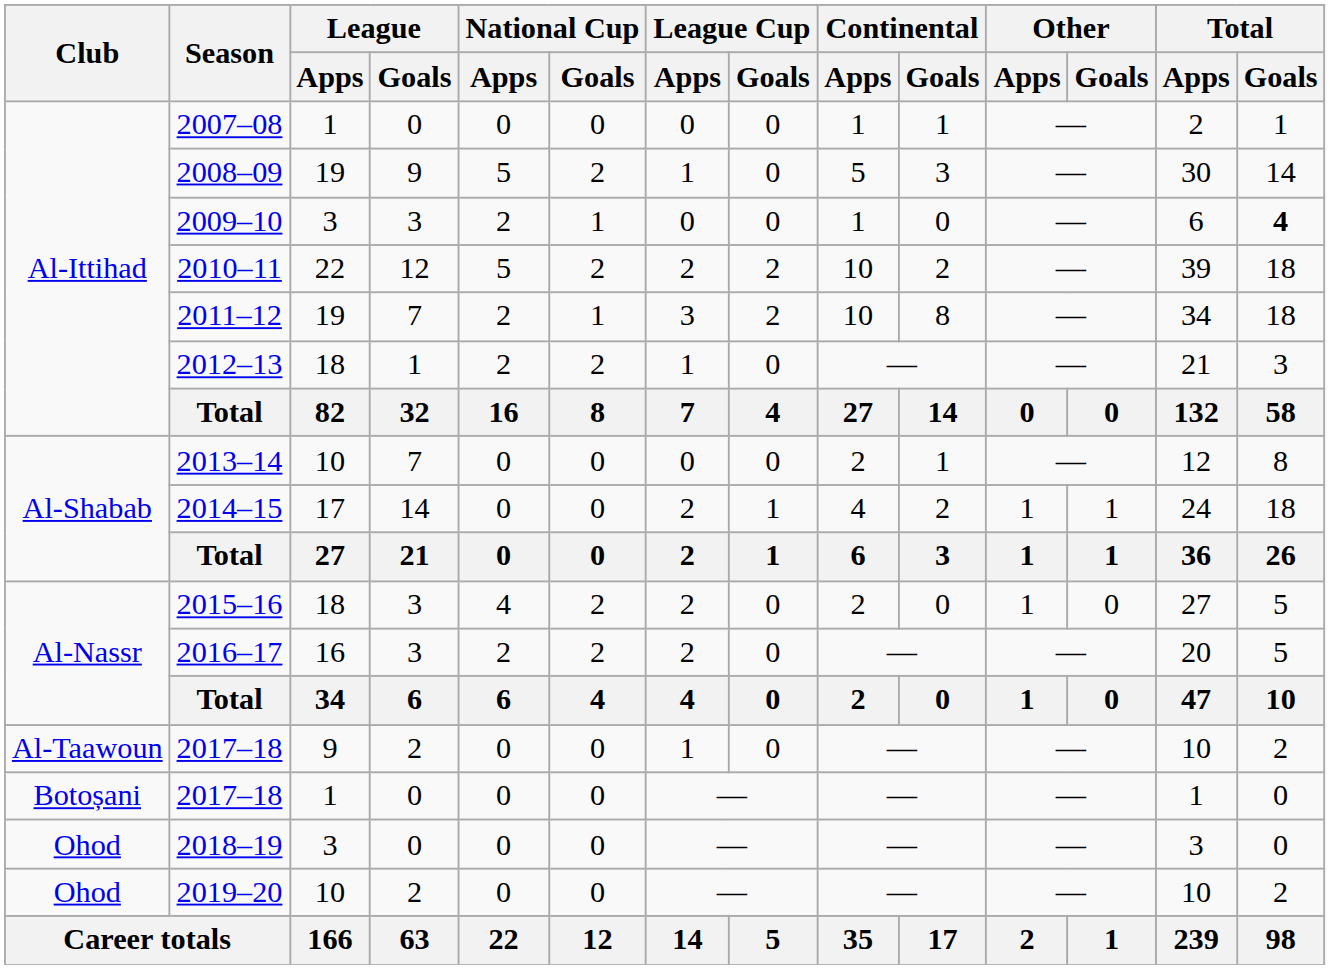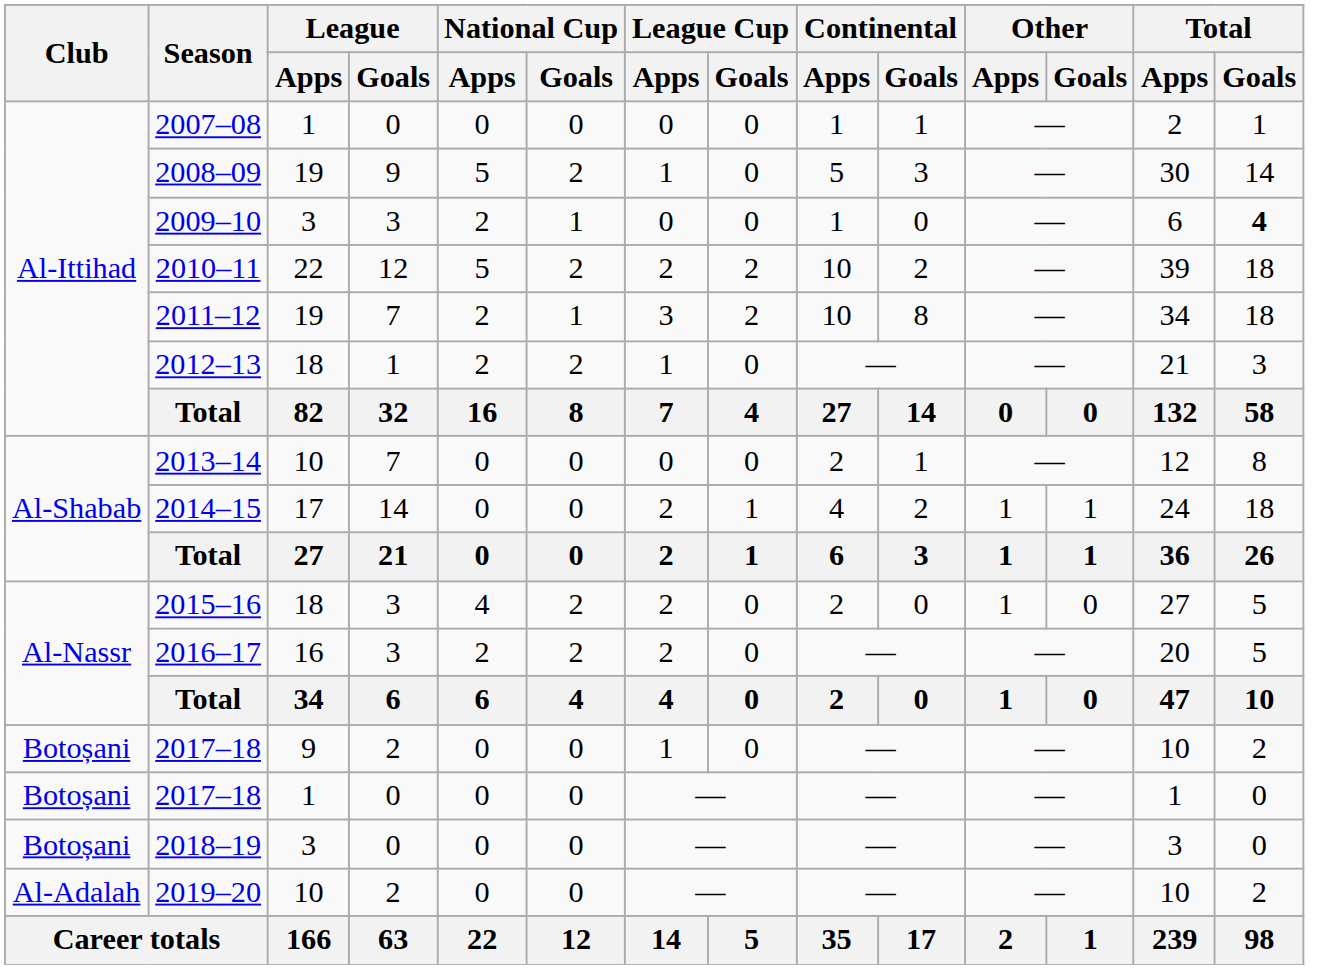2017–18 / 9 | Club: Al-Taawoun -> Botoșani
2018–19 | Club: Ohod -> Botoșani
2019–20 | Club: Ohod -> Al-Adalah
